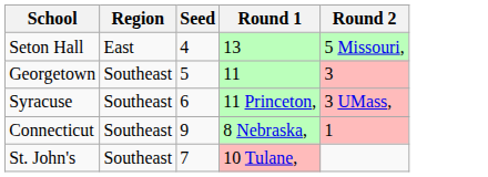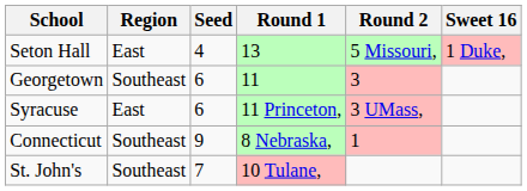+ column: Sweet 16 | 1 Duke,
Georgetown | Seed: 5 -> 6
Syracuse | Region: Southeast -> East
